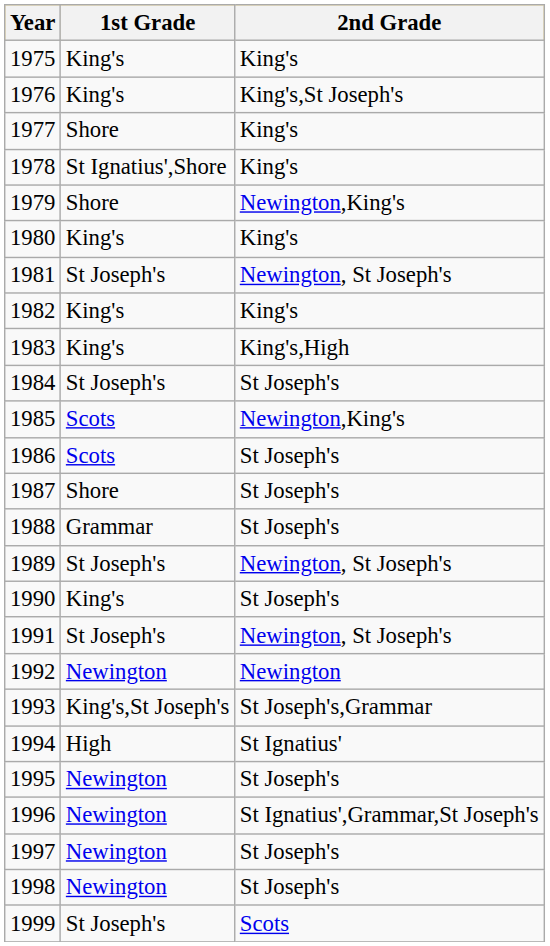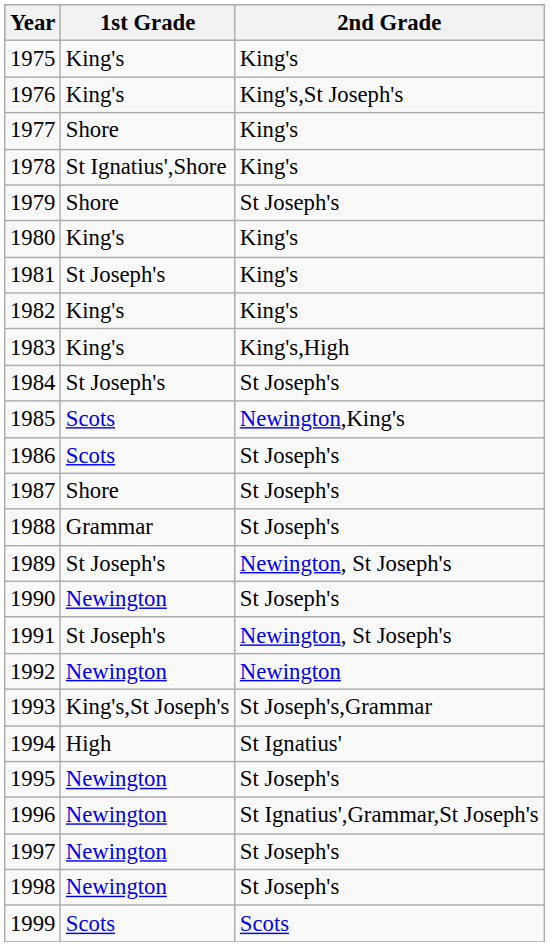1979 | 2nd Grade: Newington,King's -> St Joseph's
1981 | 2nd Grade: Newington, St Joseph's -> King's
1990 | 1st Grade: King's -> Newington
1999 | 1st Grade: St Joseph's -> Scots
